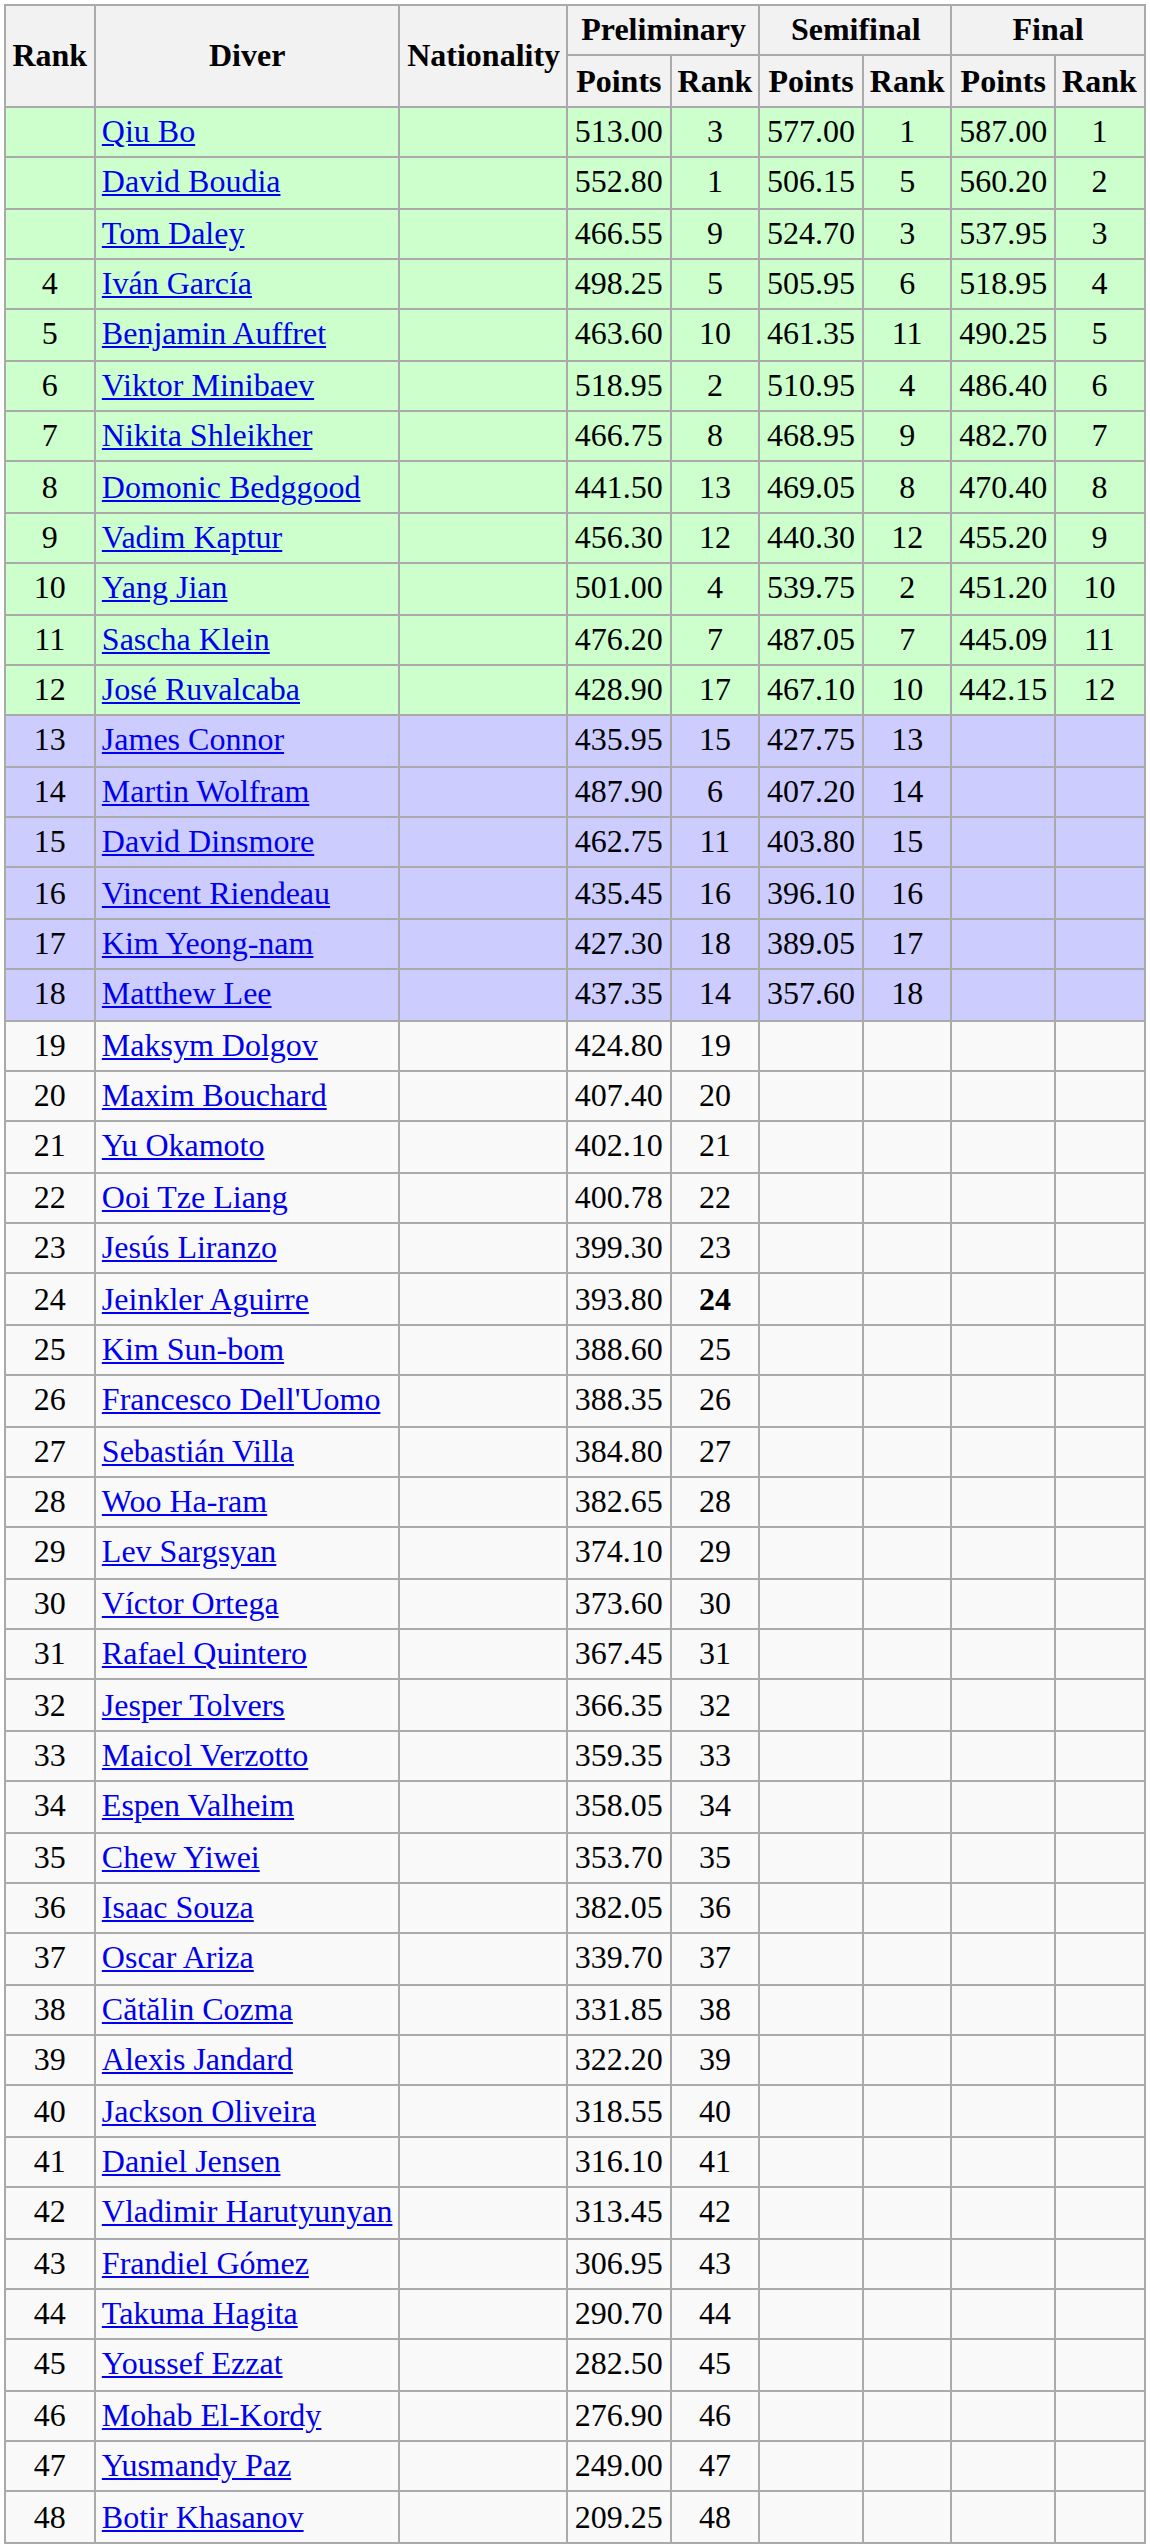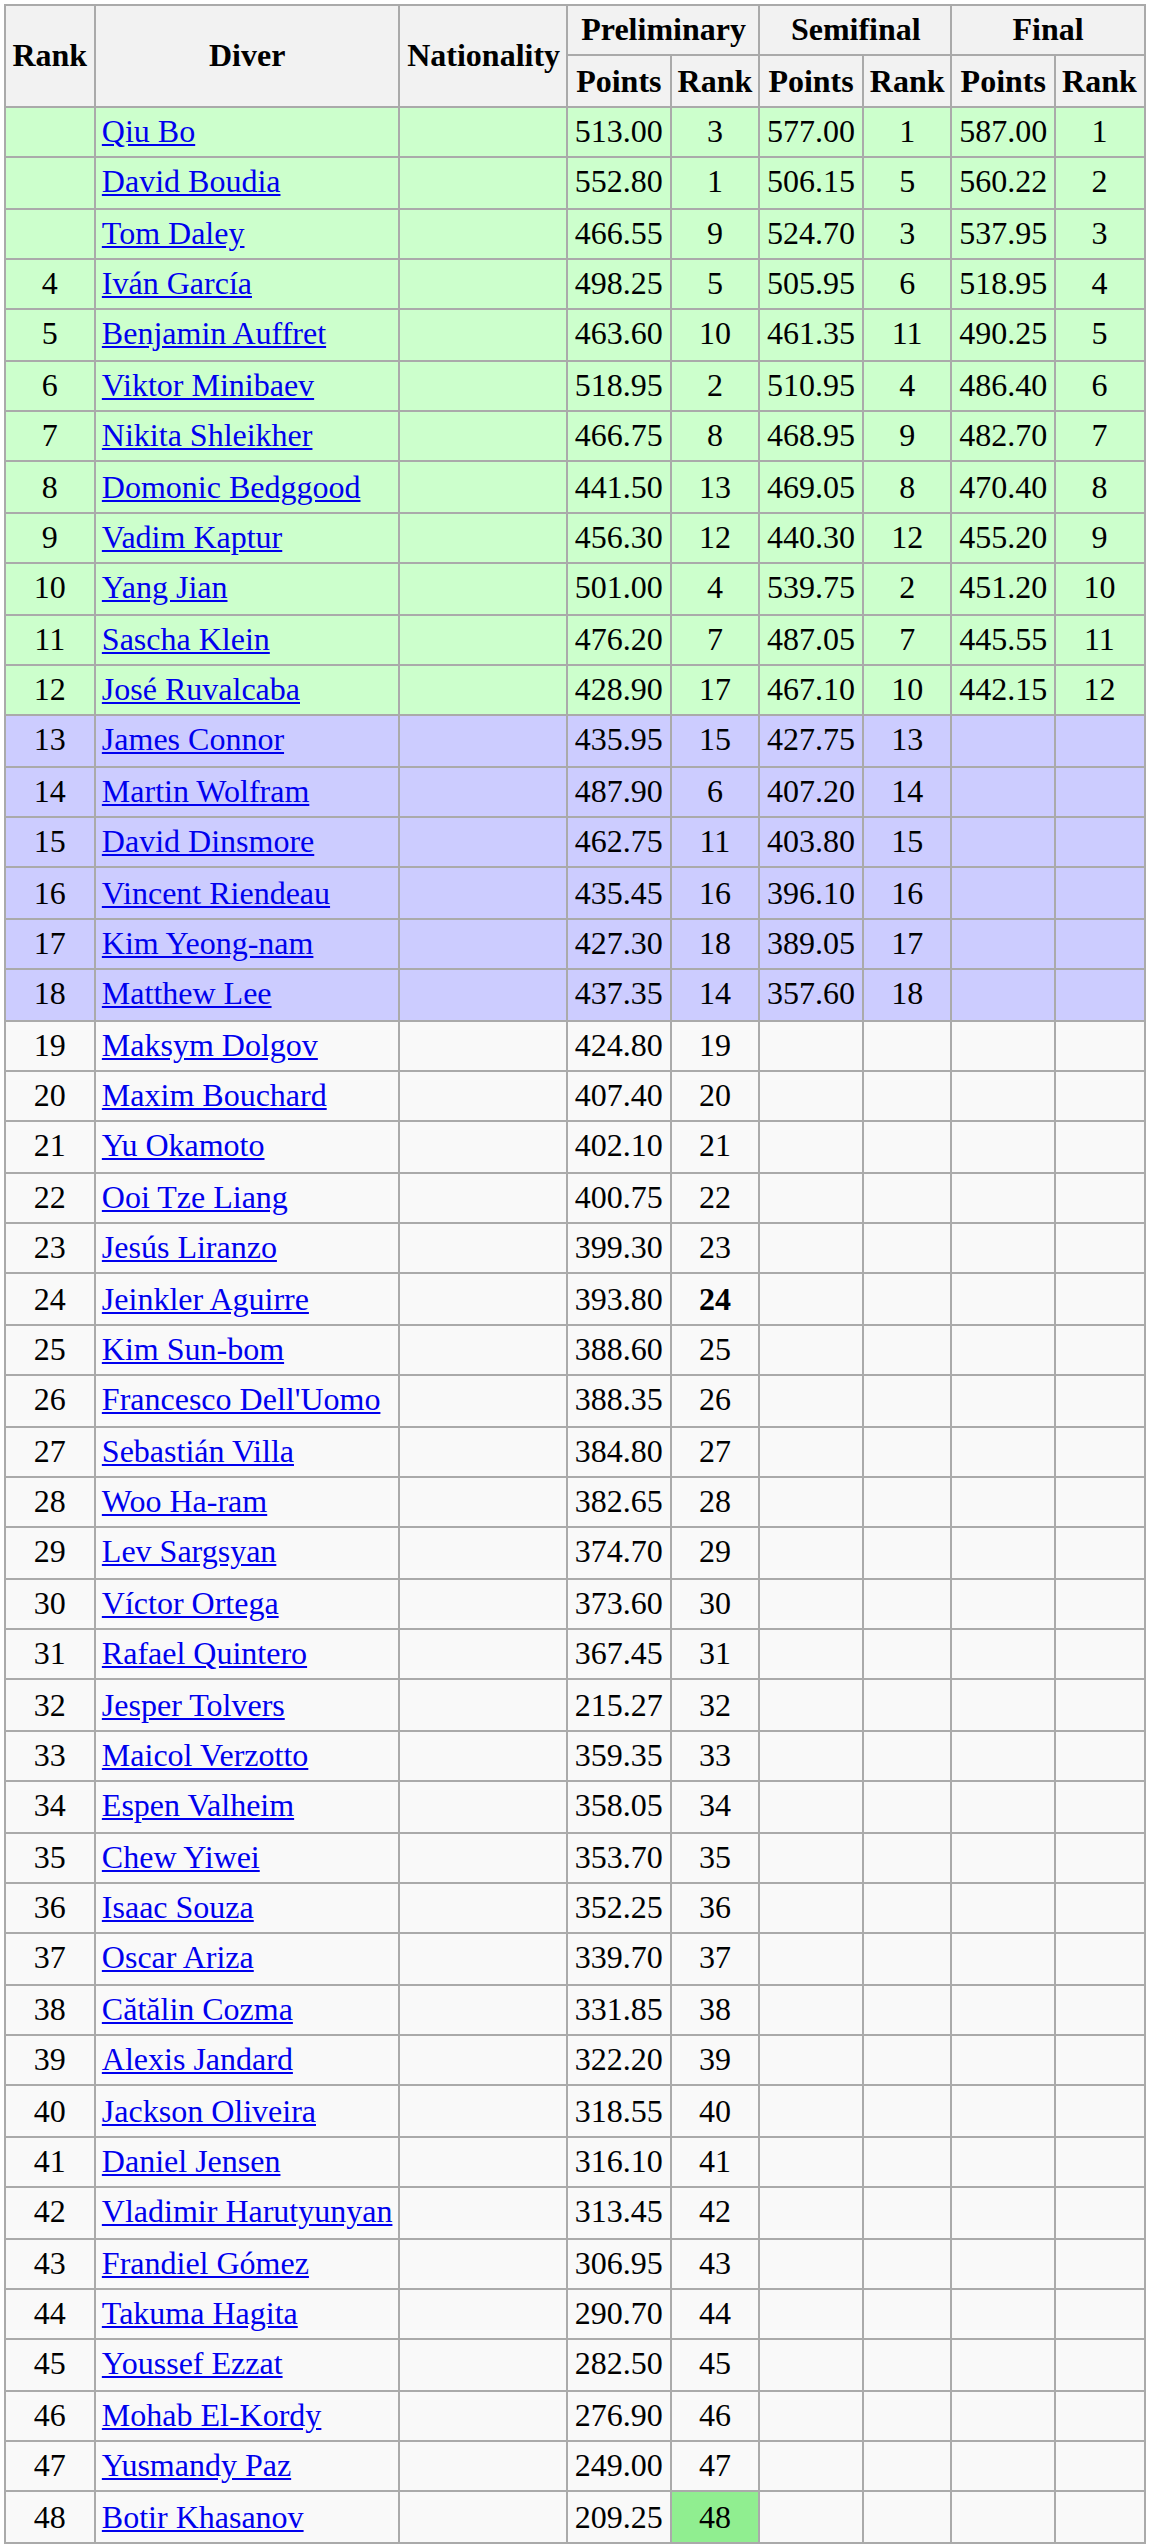David Boudia | Final / Points: 560.20 -> 560.22
Sascha Klein | Final / Points: 445.09 -> 445.55
Ooi Tze Liang | Preliminary / Points: 400.78 -> 400.75
Lev Sargsyan | Preliminary / Points: 374.10 -> 374.70
Jesper Tolvers | Preliminary / Points: 366.35 -> 215.27
Isaac Souza | Preliminary / Points: 382.05 -> 352.25
Botir Khasanov | Preliminary / Rank: no background -> lightgreen background
